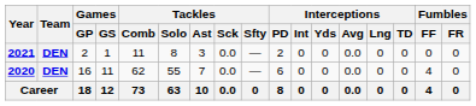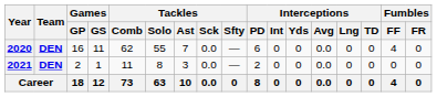rows swapped: 2020 <-> 2021
